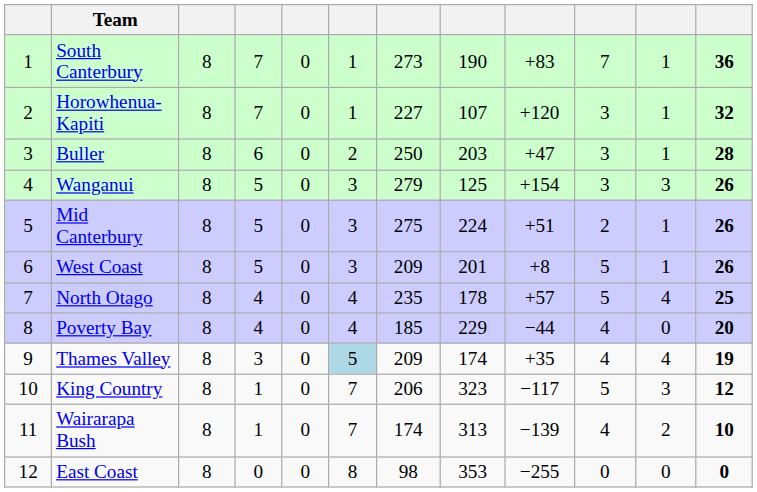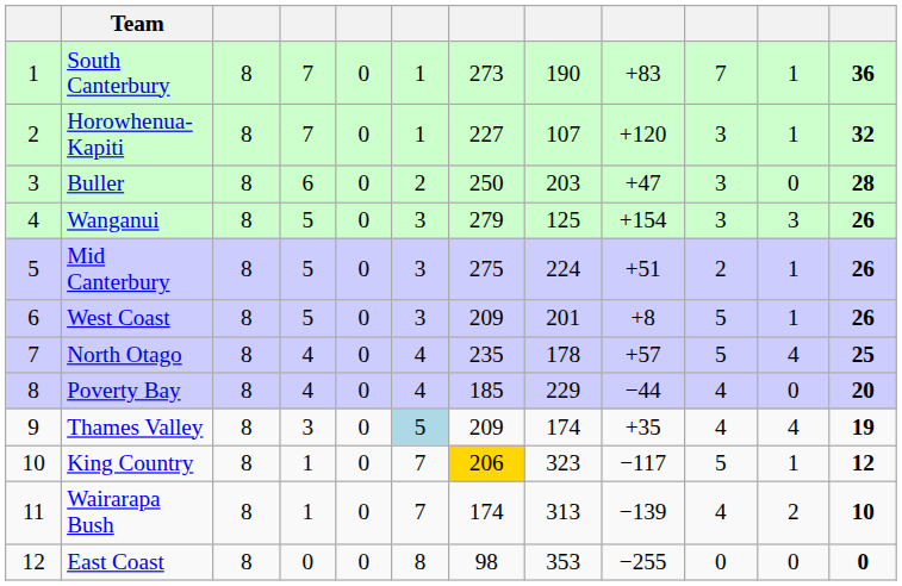Buller | column 11: 1 -> 0
King Country | column 7: no background -> gold background
King Country | column 11: 3 -> 1
